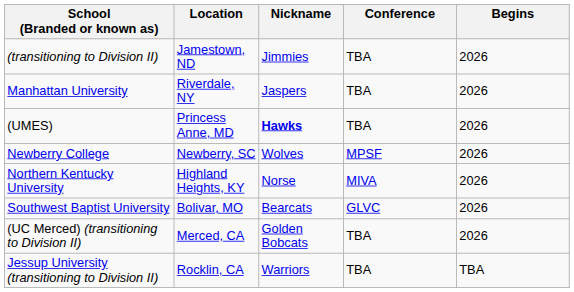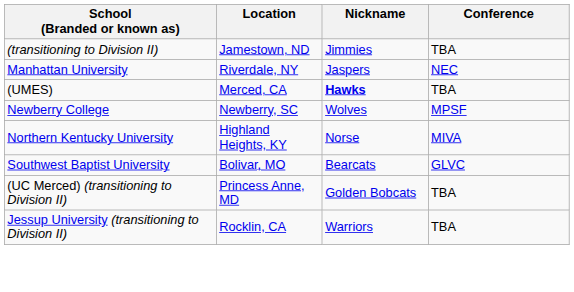- column: Begins | 2026 | 2026 | 2026 | 2026 | 2026 | 2026 | 2026 | TBA
Manhattan University | Conference: TBA -> NEC
(UMES) | Location: Princess Anne, MD -> Merced, CA
(UC Merced) (transitioning to Division II) | Location: Merced, CA -> Princess Anne, MD
